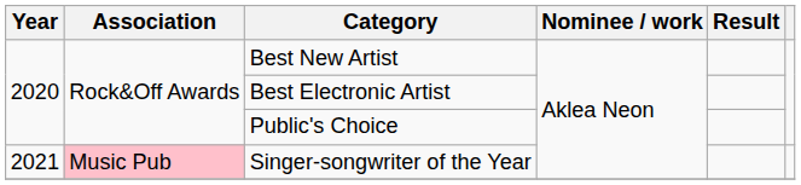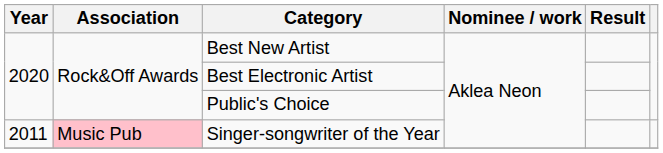Singer-songwriter of the Year | Year: 2021 -> 2011
